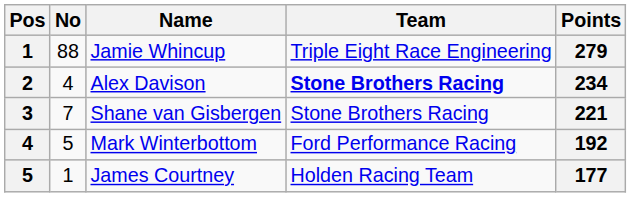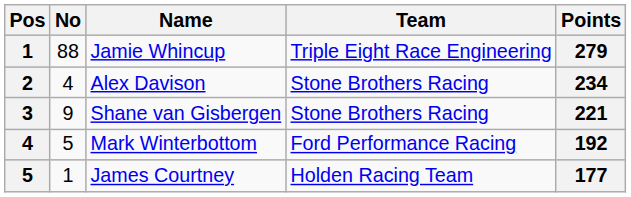Alex Davison | Team: bold -> normal
Shane van Gisbergen | No: 7 -> 9
